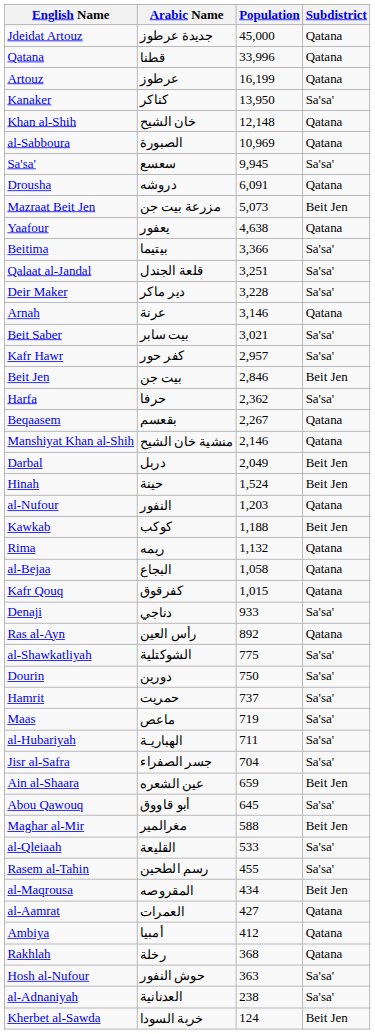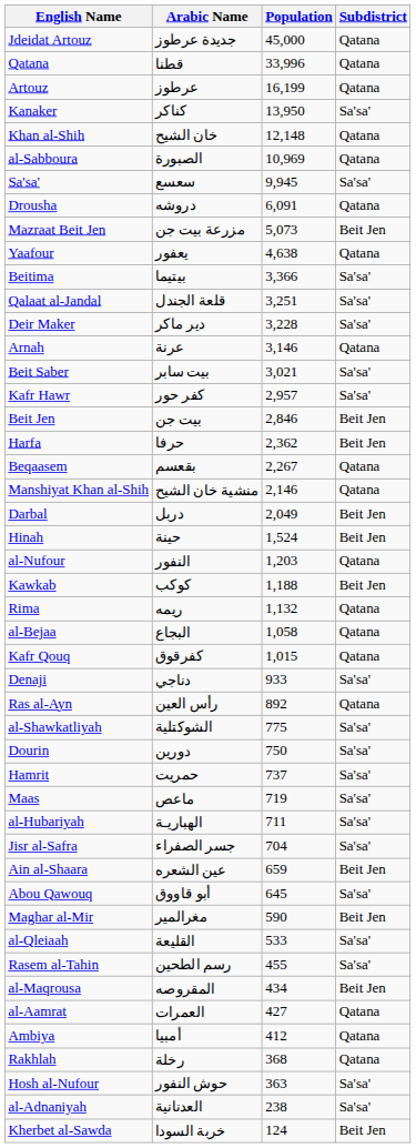Harfa | Subdistrict: Sa'sa' -> Beit Jen
Maghar al-Mir | Population: 588 -> 590
